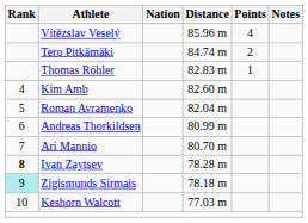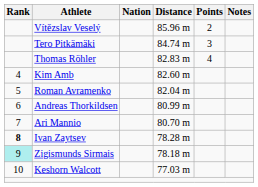Vítězslav Veselý | Points: 4 -> 2
Tero Pitkämäki | Points: 2 -> 3
Thomas Röhler | Points: 1 -> 4
